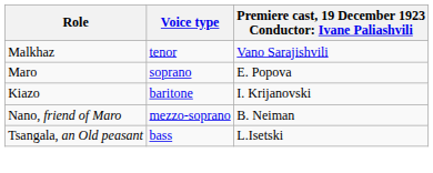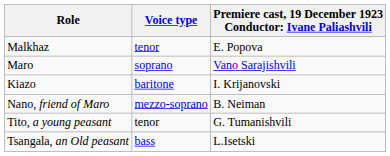Malkhaz | column 3: Vano Sarajishvili -> E. Popova
Maro | column 3: E. Popova -> Vano Sarajishvili
+ row: Tito, a young peasant | tenor | G. Tumanishvili
